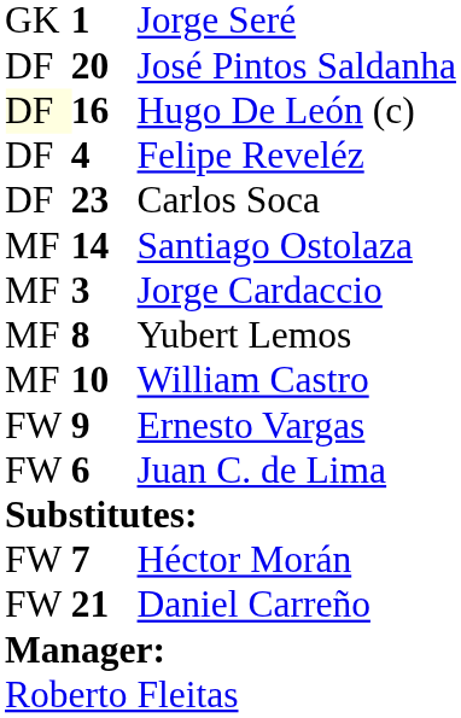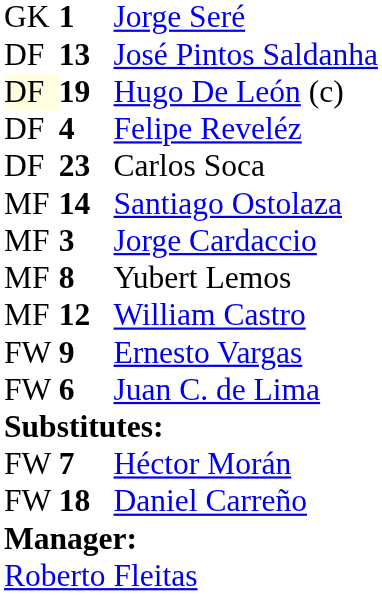José Pintos Saldanha | column 2: 20 -> 13
Hugo De León (c) | column 2: 16 -> 19
William Castro | column 2: 10 -> 12
Daniel Carreño | column 2: 21 -> 18
